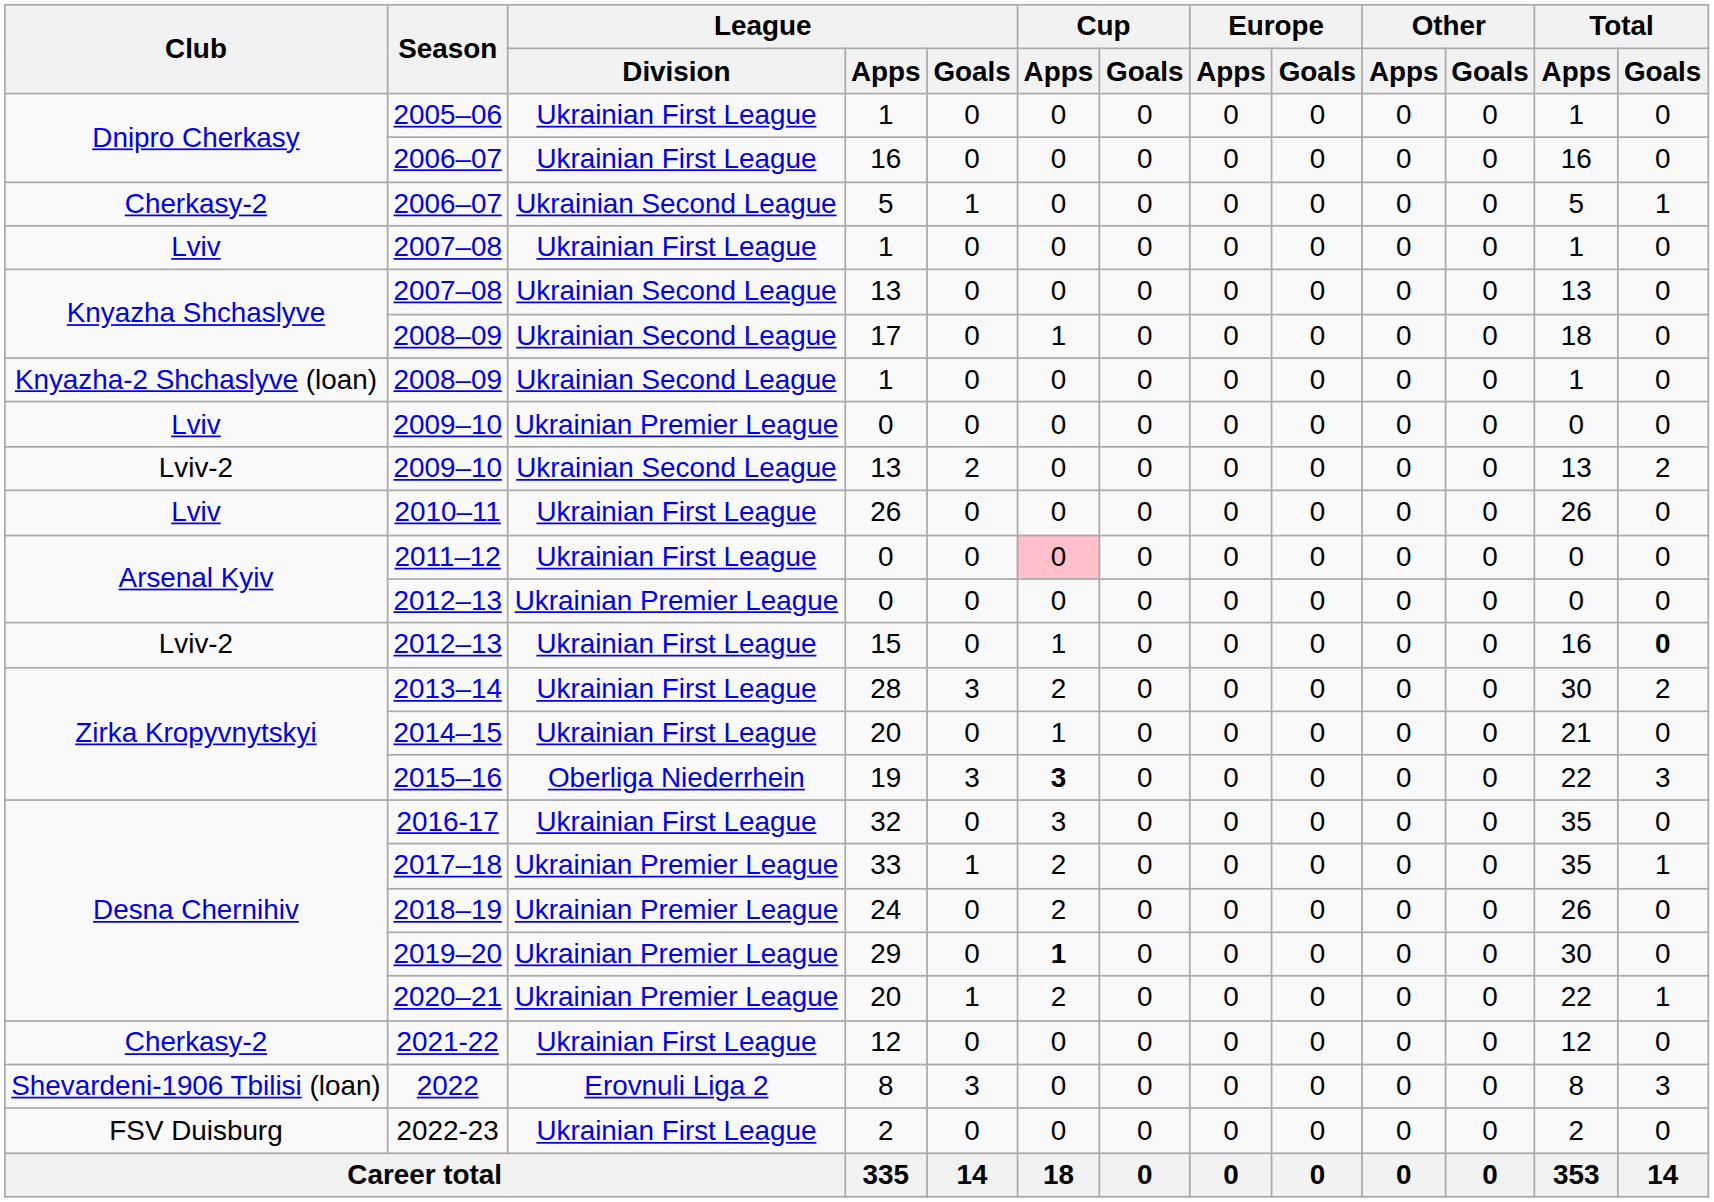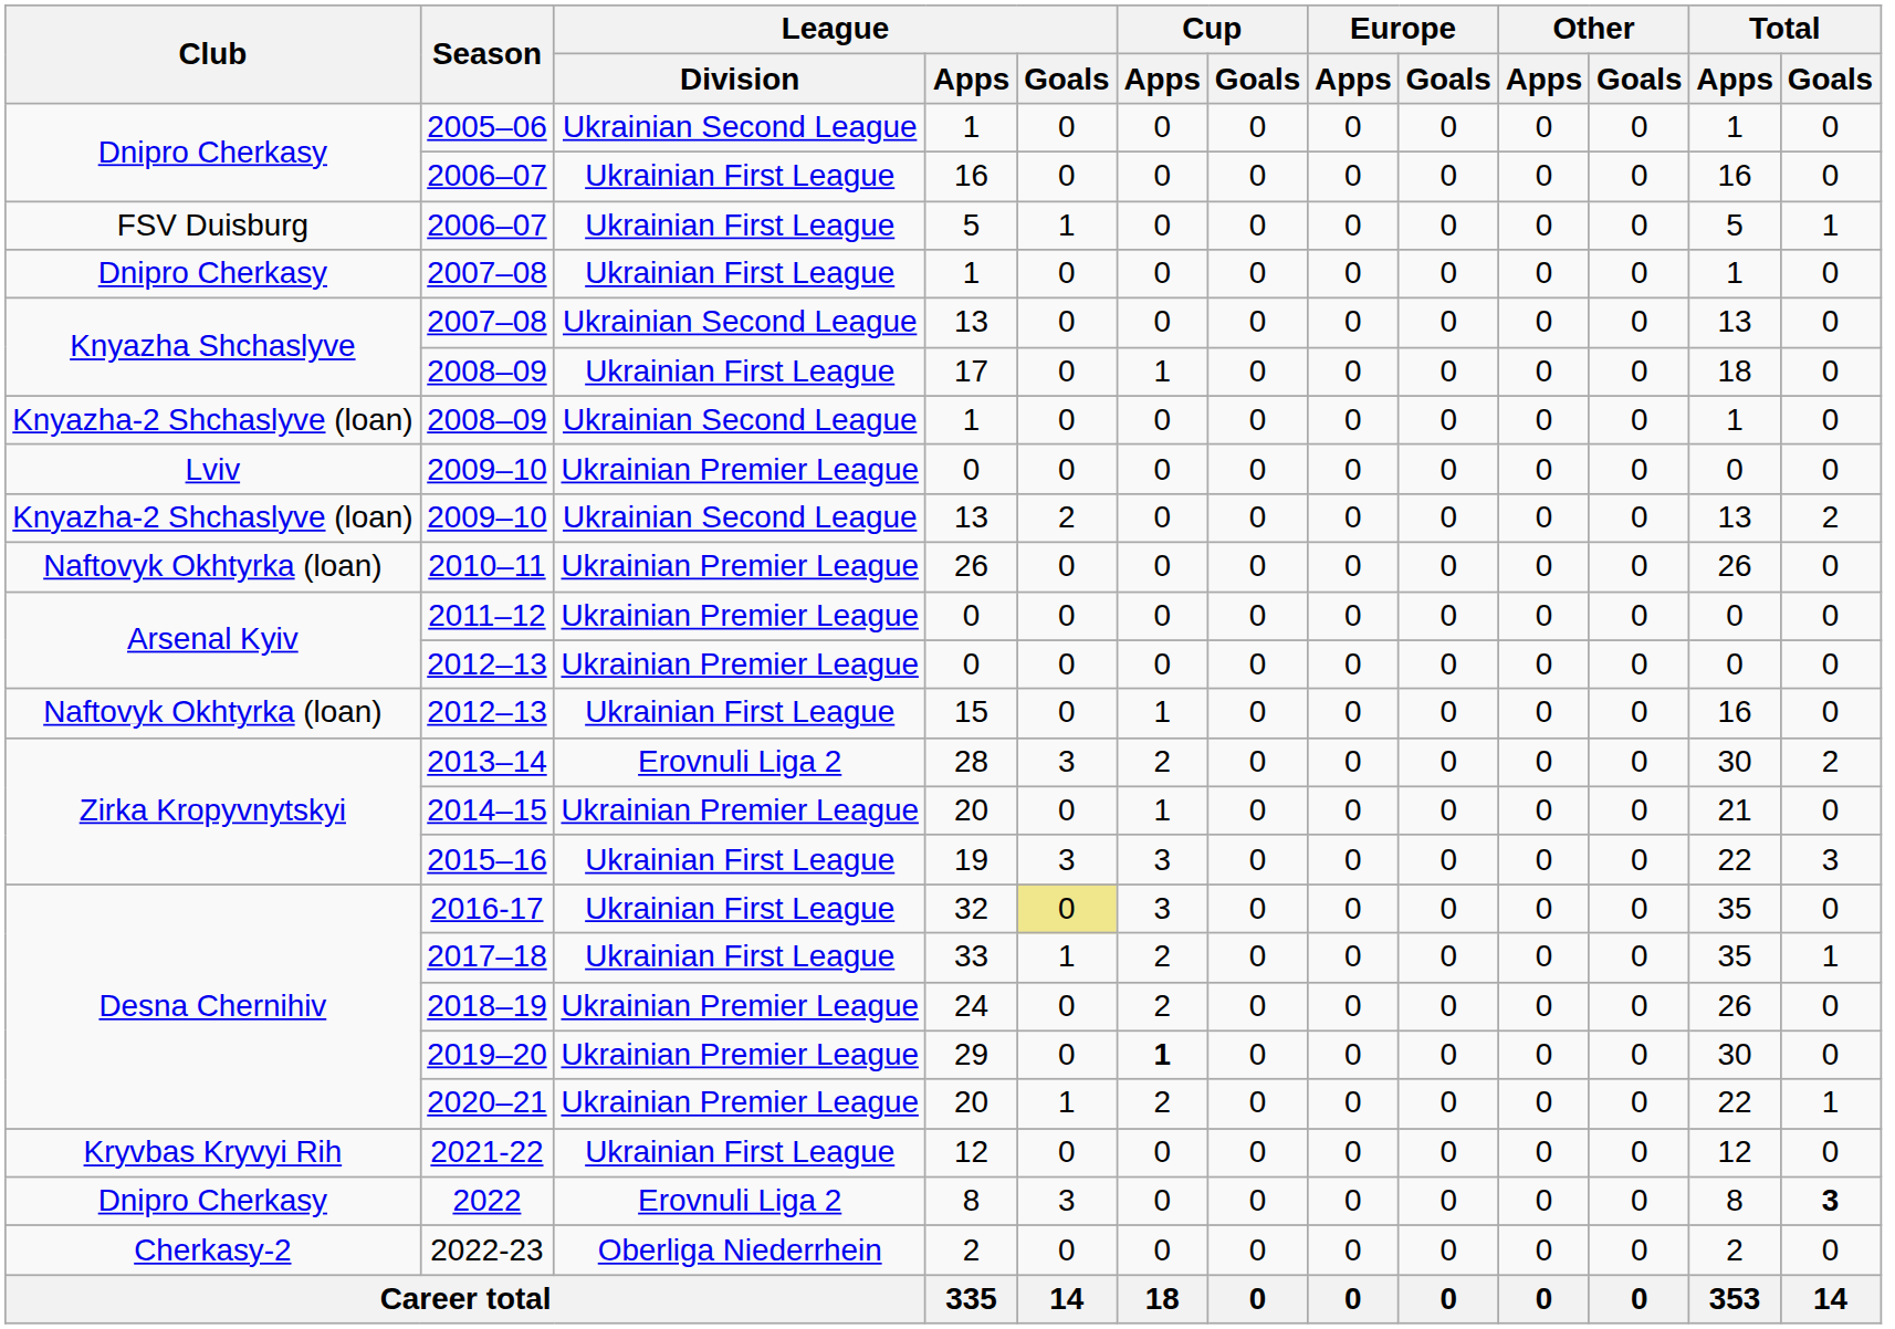2005–06 | League / Division: Ukrainian First League -> Ukrainian Second League
2006–07 / 5 | Club: Cherkasy-2 -> FSV Duisburg
2006–07 / 5 | League / Division: Ukrainian Second League -> Ukrainian First League
2007–08 / 1 | Club: Lviv -> Dnipro Cherkasy
2008–09 / 17 | League / Division: Ukrainian Second League -> Ukrainian First League
2009–10 / 13 | Club: Lviv-2 -> Knyazha-2 Shchaslyve (loan)
2010–11 | Club: Lviv -> Naftovyk Okhtyrka (loan)
2010–11 | League / Division: Ukrainian First League -> Ukrainian Premier League
2011–12 | League / Division: Ukrainian First League -> Ukrainian Premier League
2011–12 | Cup / Apps: pink background -> no background
2012–13 / 15 | Club: Lviv-2 -> Naftovyk Okhtyrka (loan)
2012–13 / 15 | Total / Goals: bold -> normal
2013–14 | League / Division: Ukrainian First League -> Erovnuli Liga 2
2014–15 | League / Division: Ukrainian First League -> Ukrainian Premier League
2015–16 | League / Division: Oberliga Niederrhein -> Ukrainian First League
2015–16 | Cup / Apps: bold -> normal
2016-17 | League / Goals: no background -> khaki background
2017–18 | League / Division: Ukrainian Premier League -> Ukrainian First League
2021-22 | Club: Cherkasy-2 -> Kryvbas Kryvyi Rih
2022 | Club: Shevardeni-1906 Tbilisi (loan) -> Dnipro Cherkasy
2022 | Total / Goals: normal -> bold
2022-23 | Club: FSV Duisburg -> Cherkasy-2
2022-23 | League / Division: Ukrainian First League -> Oberliga Niederrhein
